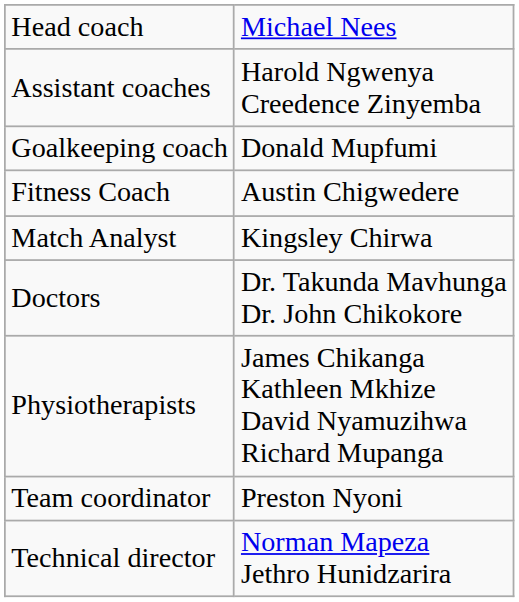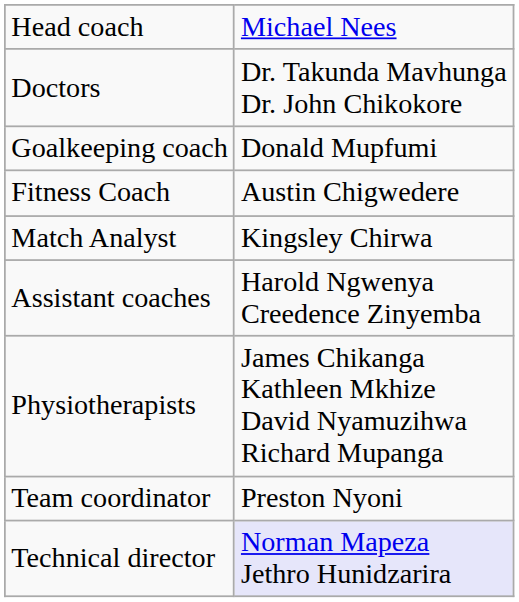rows swapped: Assistant coaches <-> Doctors
Technical director | column 2: no background -> lavender background
